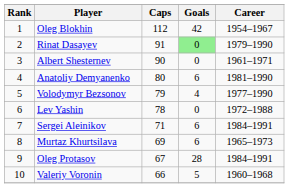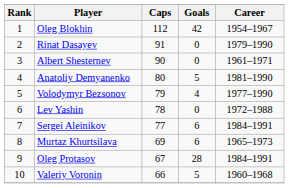Rinat Dasayev | Goals: lightgreen background -> no background
Anatoliy Demyanenko | Goals: 6 -> 5
Sergei Aleinikov | Caps: 71 -> 77
